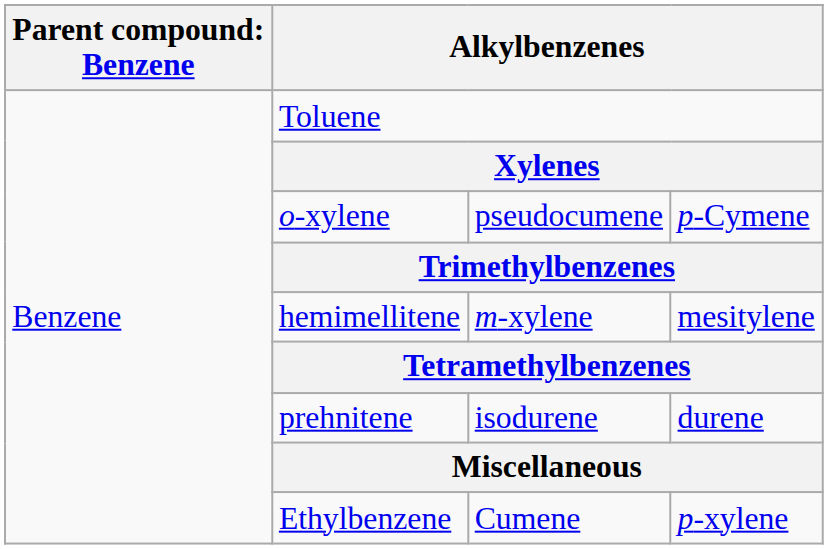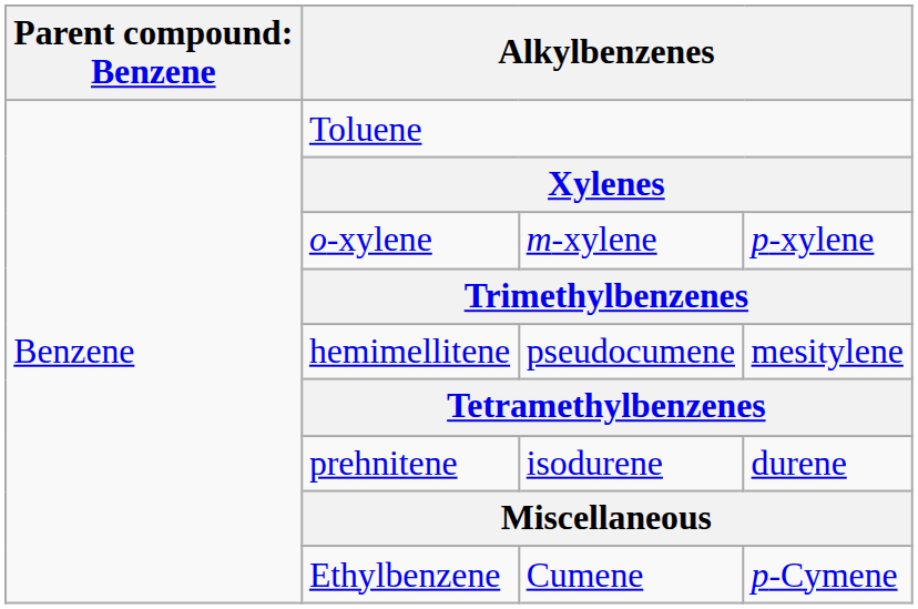o-xylene | column 3: pseudocumene -> m-xylene
o-xylene | column 4: p-Cymene -> p-xylene
hemimellitene | column 3: m-xylene -> pseudocumene
Ethylbenzene | column 4: p-xylene -> p-Cymene
